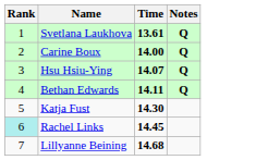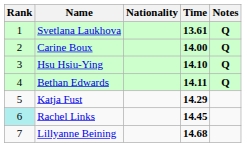+ column: Nationality
Hsu Hsiu-Ying | Time: 14.07 -> 14.10
Katja Fust | Time: 14.30 -> 14.29
